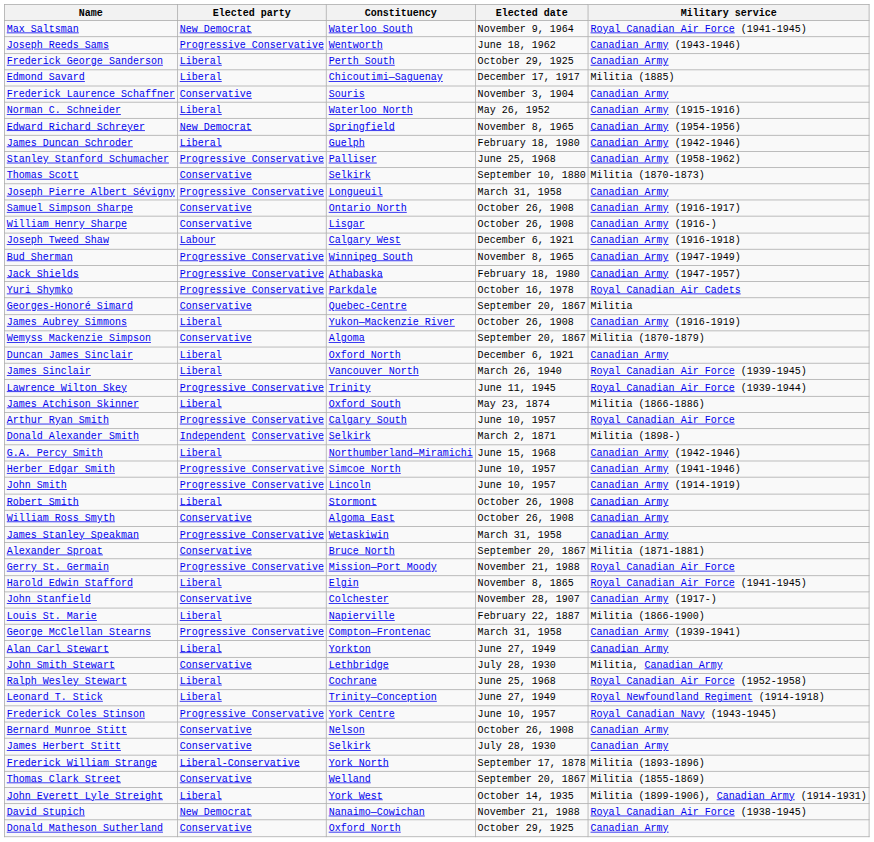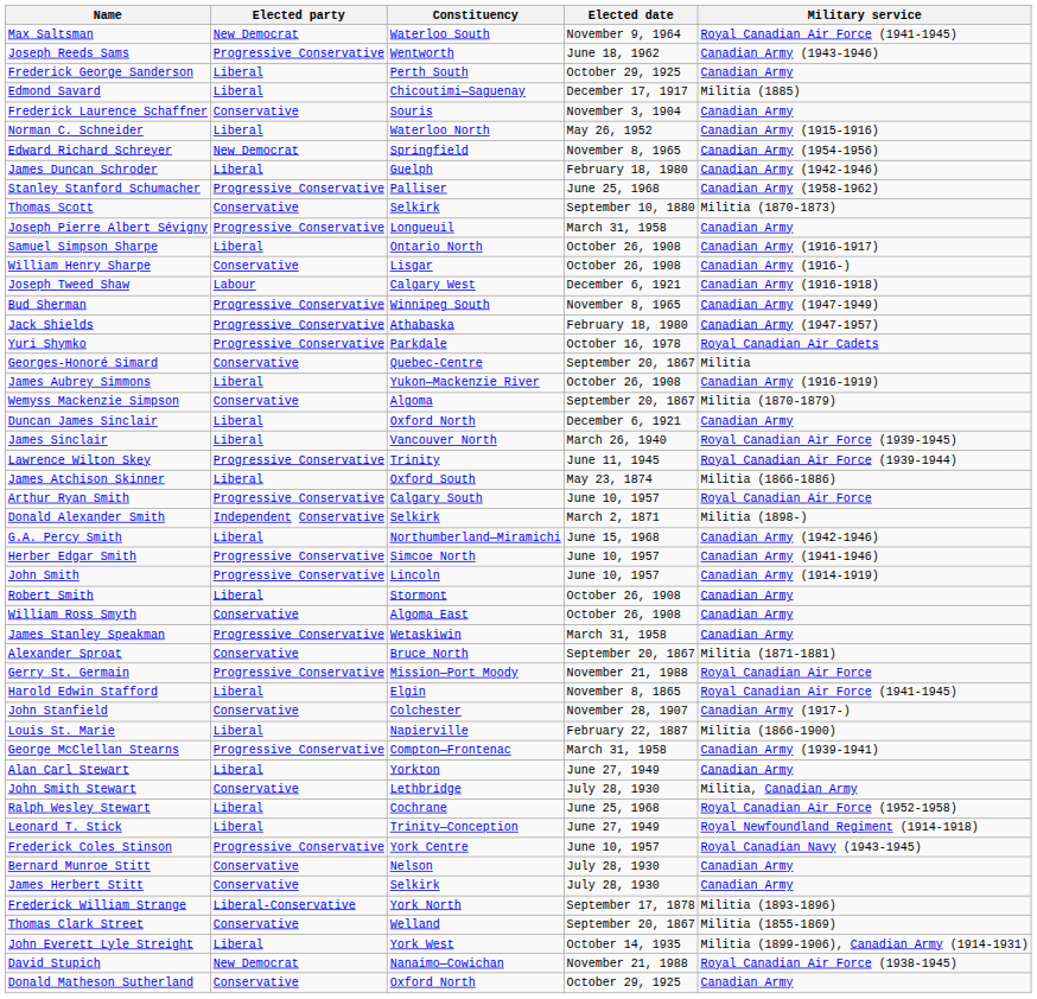Samuel Simpson Sharpe | Elected party: Conservative -> Liberal
Bernard Munroe Stitt | Elected date: October 26, 1908 -> July 28, 1930
